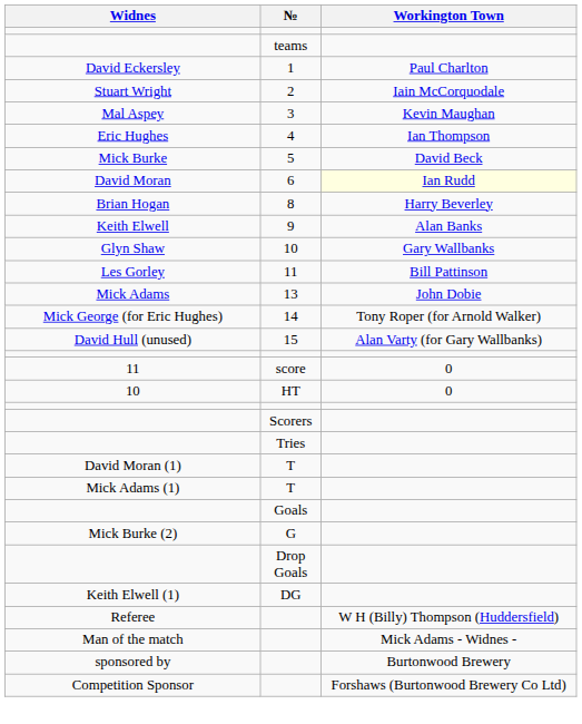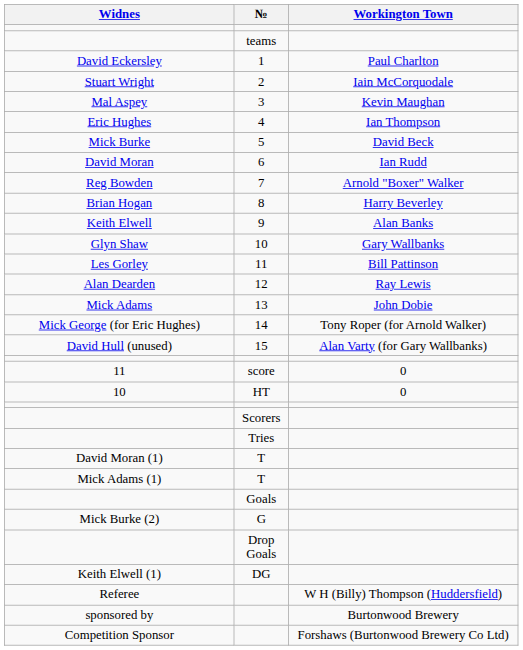David Moran | Workington Town: lightyellow background -> no background
+ row: Reg Bowden | 7 | Arnold "Boxer" Walker
+ row: Alan Dearden | 12 | Ray Lewis
- row: Man of the match | Mick Adams - Widnes -
